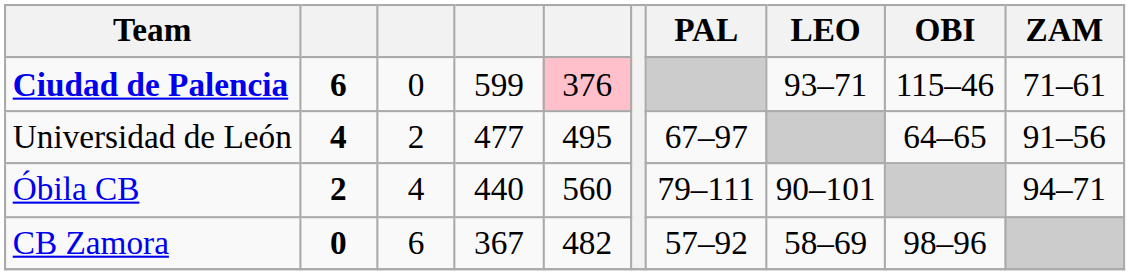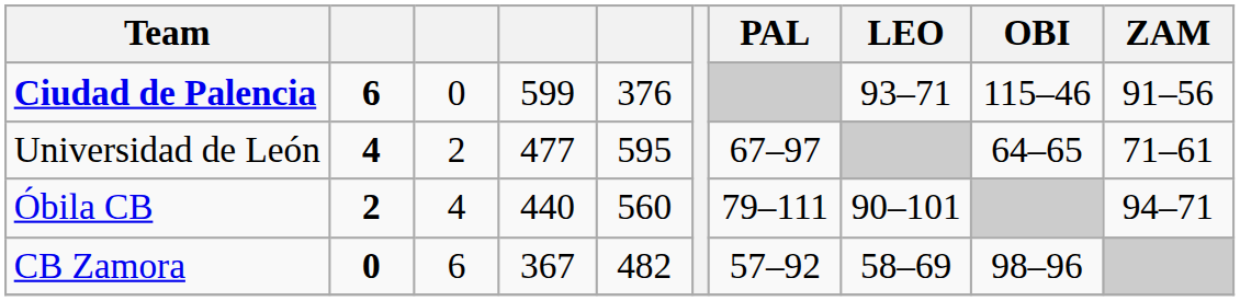Ciudad de Palencia | column 5: pink background -> no background
Ciudad de Palencia | ZAM: 71–61 -> 91–56
Universidad de León | column 5: 495 -> 595
Universidad de León | ZAM: 91–56 -> 71–61
